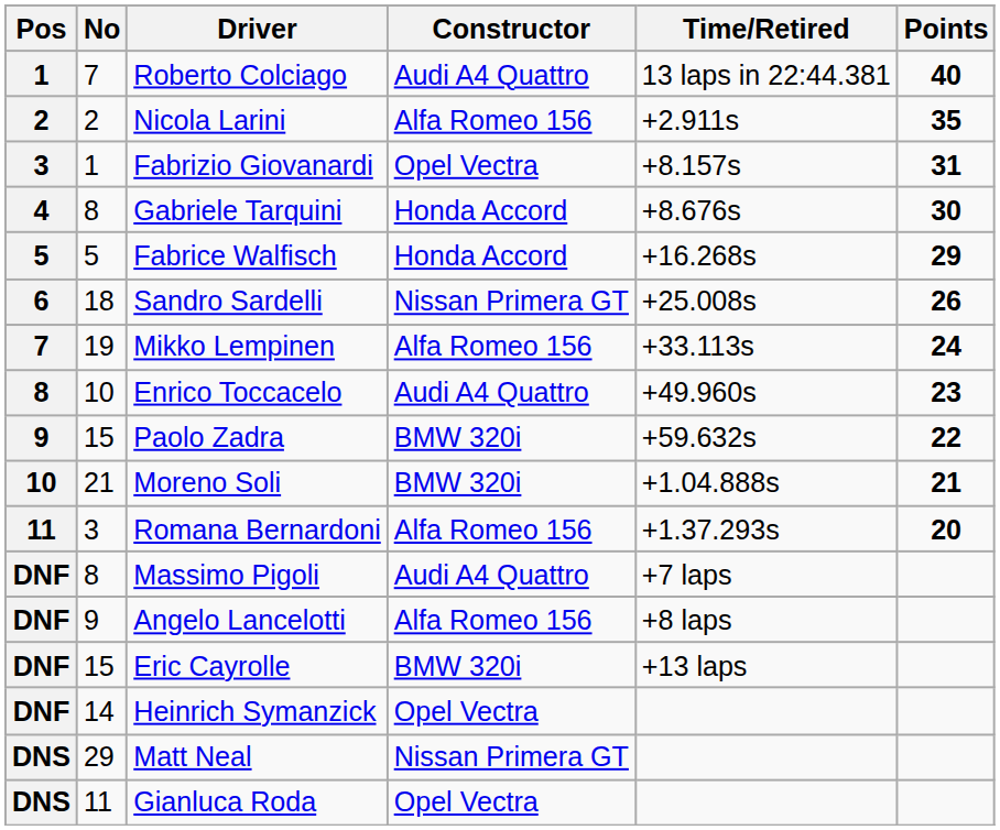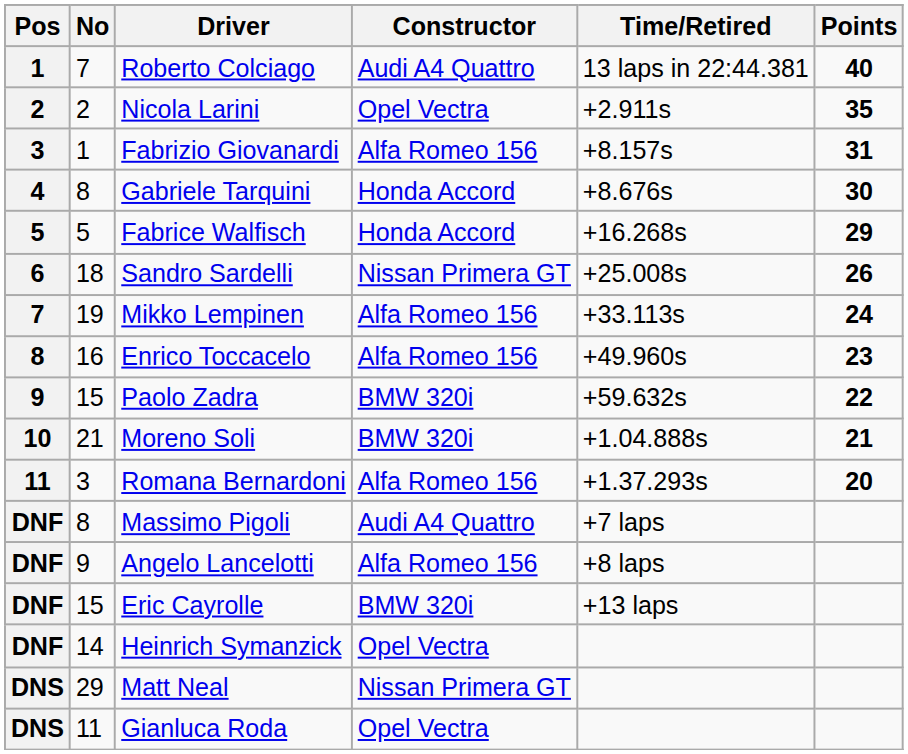Nicola Larini | Constructor: Alfa Romeo 156 -> Opel Vectra
Fabrizio Giovanardi | Constructor: Opel Vectra -> Alfa Romeo 156
Enrico Toccacelo | No: 10 -> 16
Enrico Toccacelo | Constructor: Audi A4 Quattro -> Alfa Romeo 156
